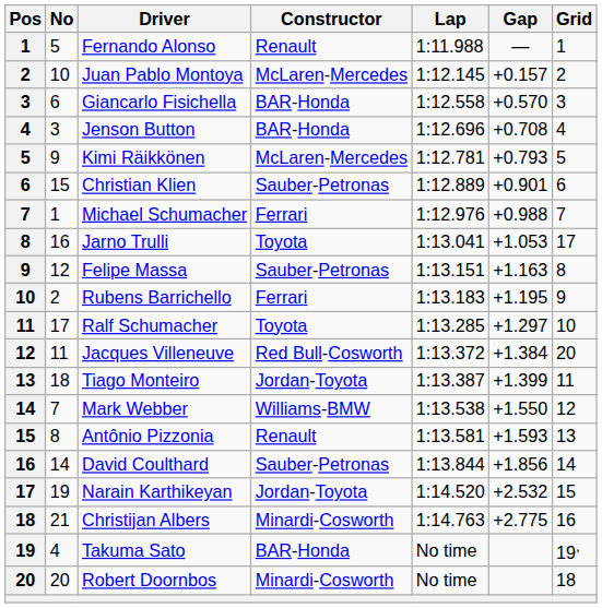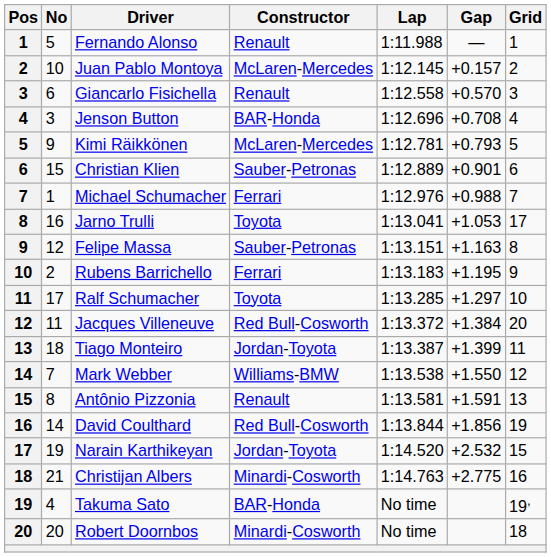Giancarlo Fisichella | Constructor: BAR-Honda -> Renault
Antônio Pizzonia | Gap: +1.593 -> +1.591
David Coulthard | Constructor: Sauber-Petronas -> Red Bull-Cosworth
David Coulthard | Grid: 14 -> 19
